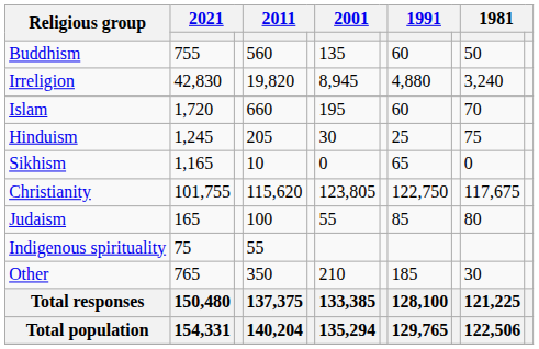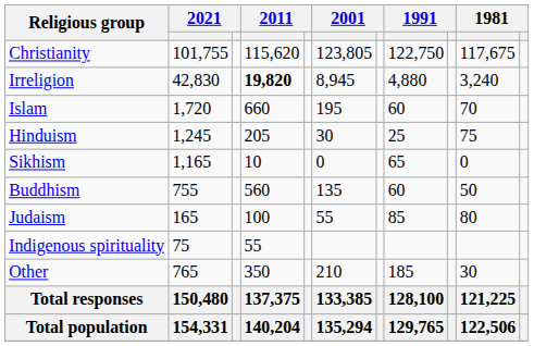rows swapped: Christianity <-> Buddhism
Irreligion | column 4: normal -> bold
